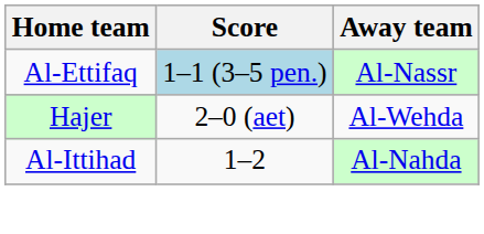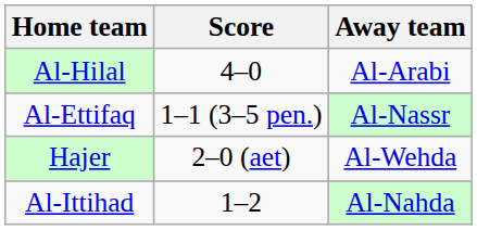+ row: Al-Hilal | 4–0 | Al-Arabi
Al-Ettifaq | Score: lightblue background -> no background
